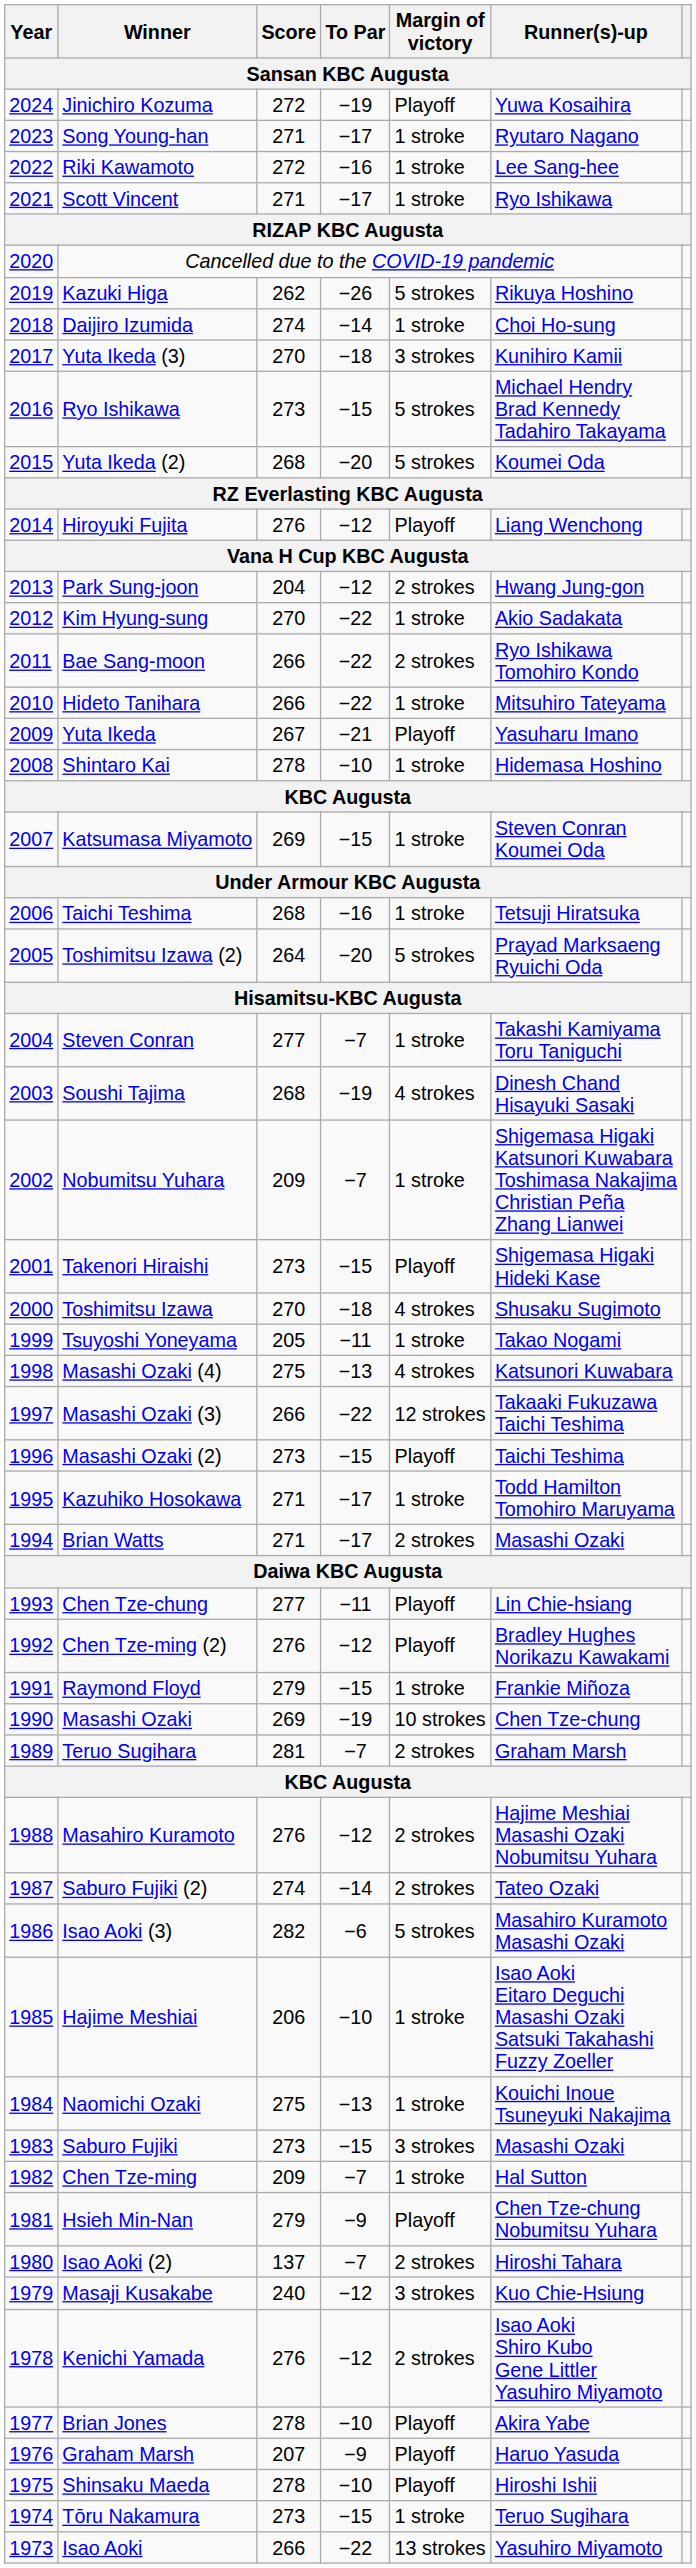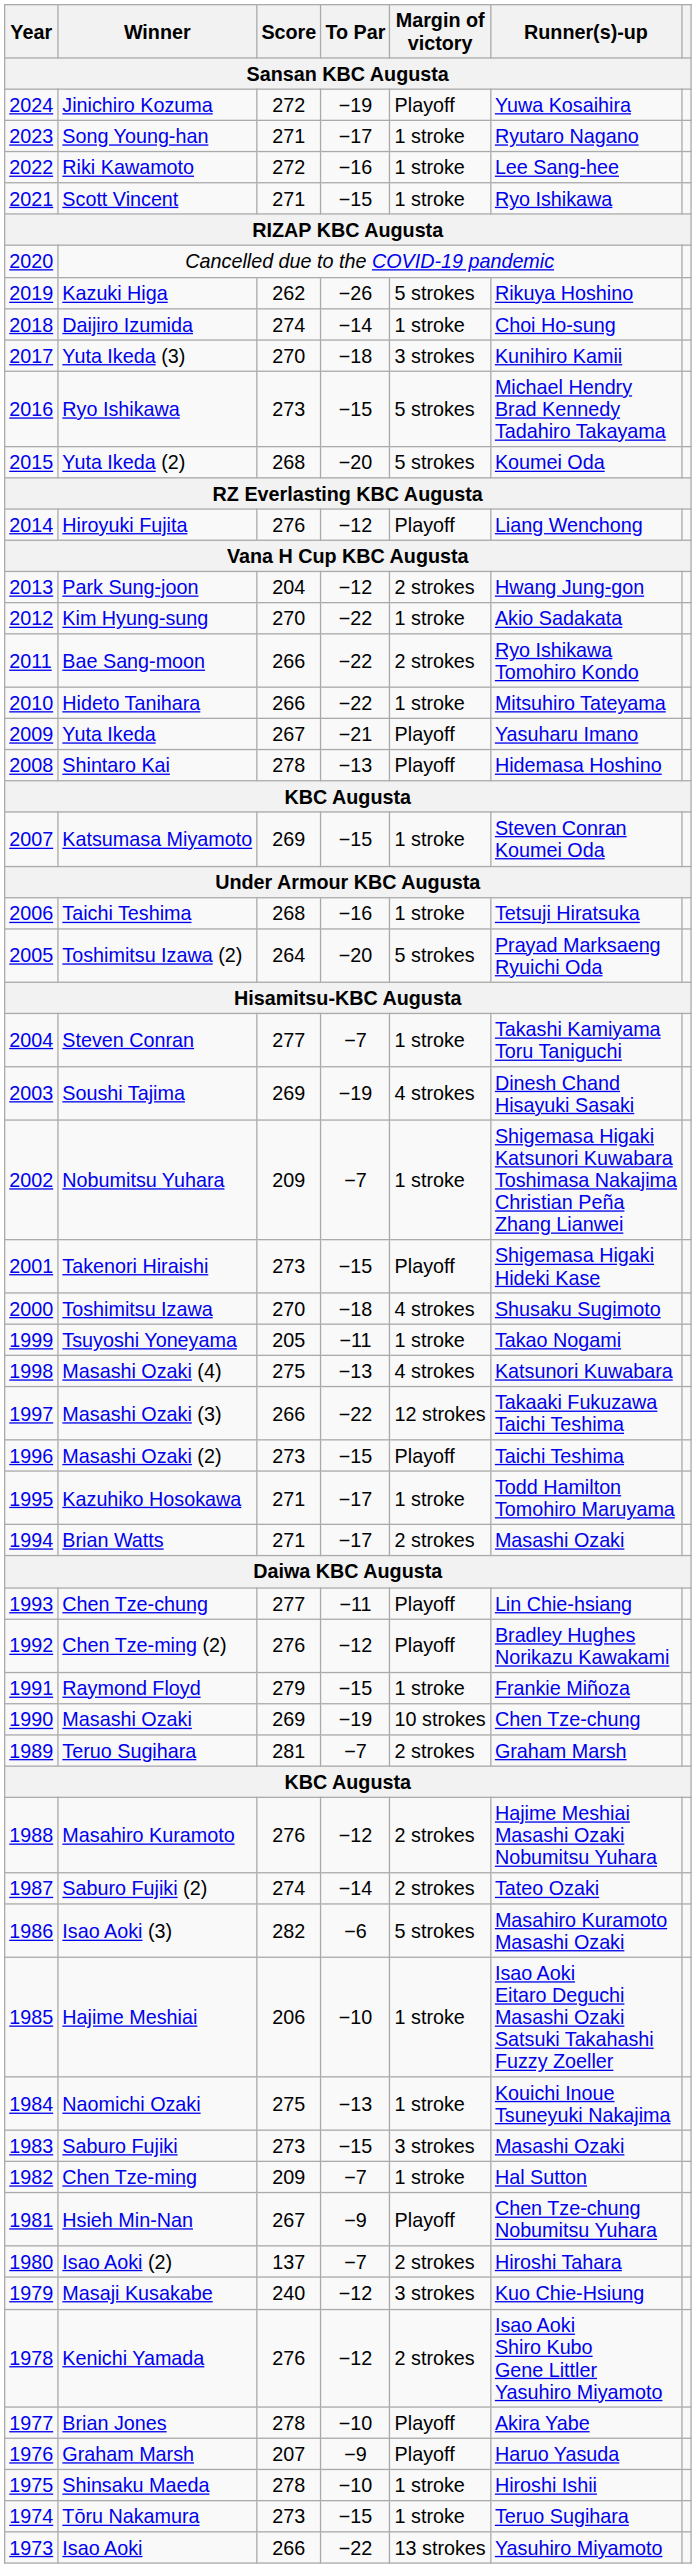Scott Vincent | To Par: −17 -> −15
Shintaro Kai | To Par: −10 -> −13
Shintaro Kai | Margin of victory: 1 stroke -> Playoff
Soushi Tajima | Score: 268 -> 269
Hsieh Min-Nan | Score: 279 -> 267
Shinsaku Maeda | Margin of victory: Playoff -> 1 stroke
